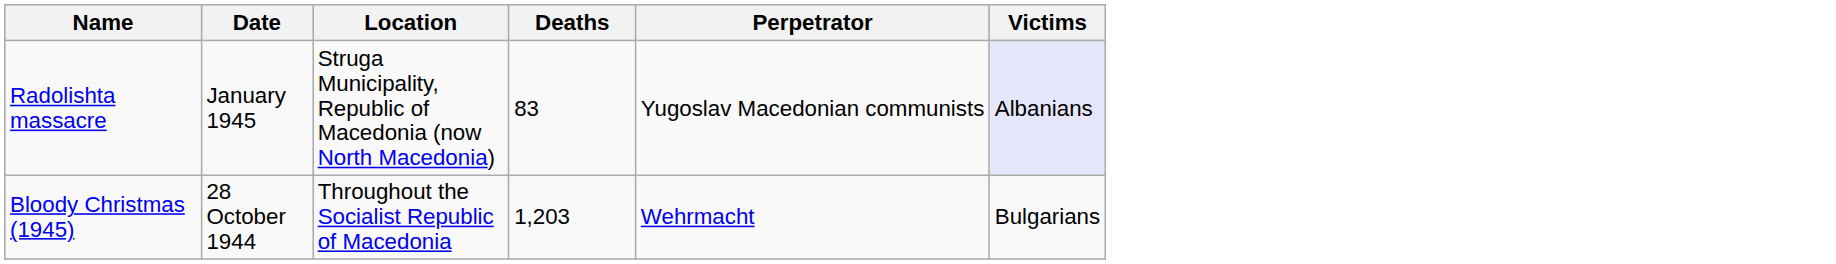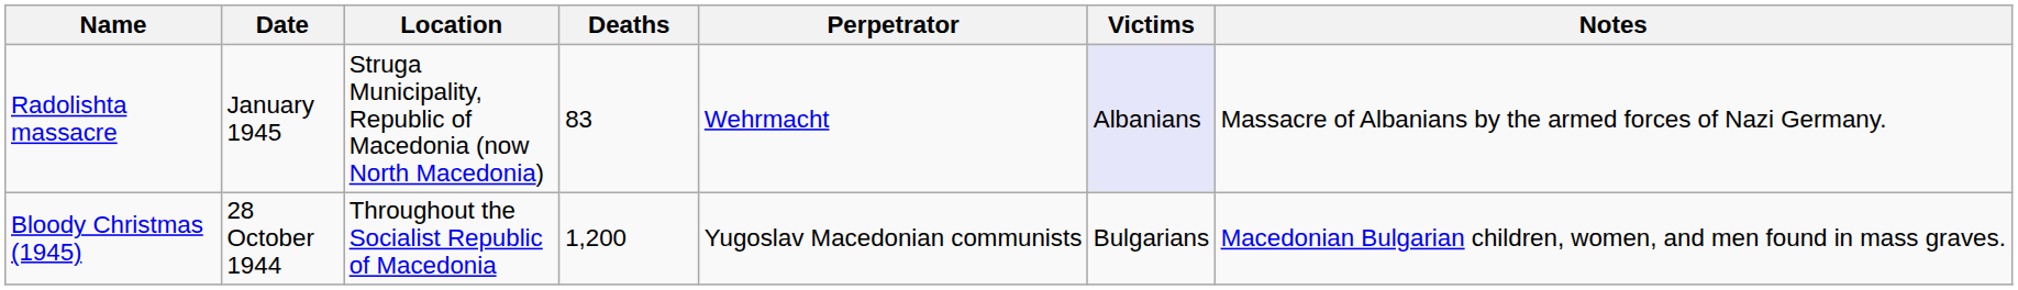+ column: Notes | Massacre of Albanians by the armed forces of Nazi Germany. | Macedonian Bulgarian children, women, and men found in mass graves.
Radolishta massacre | Perpetrator: Yugoslav Macedonian communists -> Wehrmacht
Bloody Christmas (1945) | Deaths: 1,203 -> 1,200
Bloody Christmas (1945) | Perpetrator: Wehrmacht -> Yugoslav Macedonian communists
